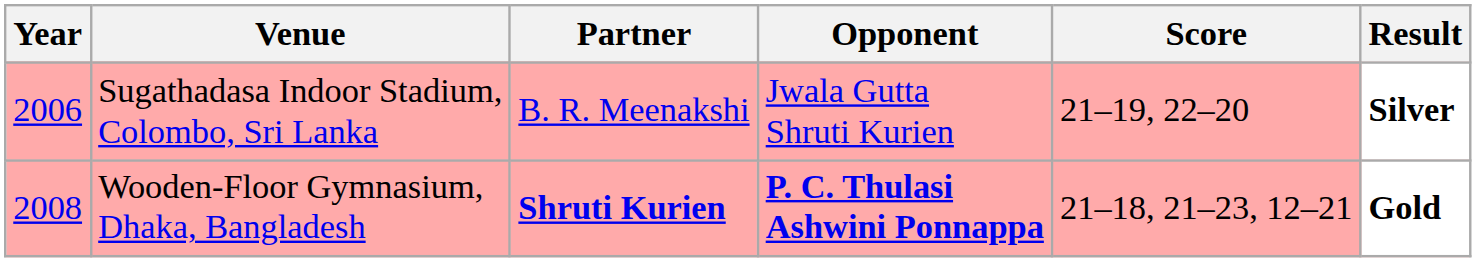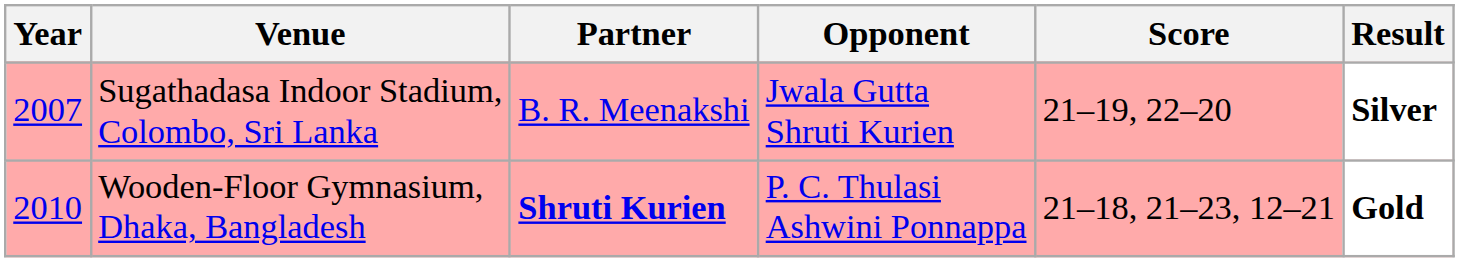Sugathadasa Indoor Stadium, Colombo, Sri Lanka | Year: 2006 -> 2007
Wooden-Floor Gymnasium, Dhaka, Bangladesh | Year: 2008 -> 2010
Wooden-Floor Gymnasium, Dhaka, Bangladesh | Opponent: bold -> normal
